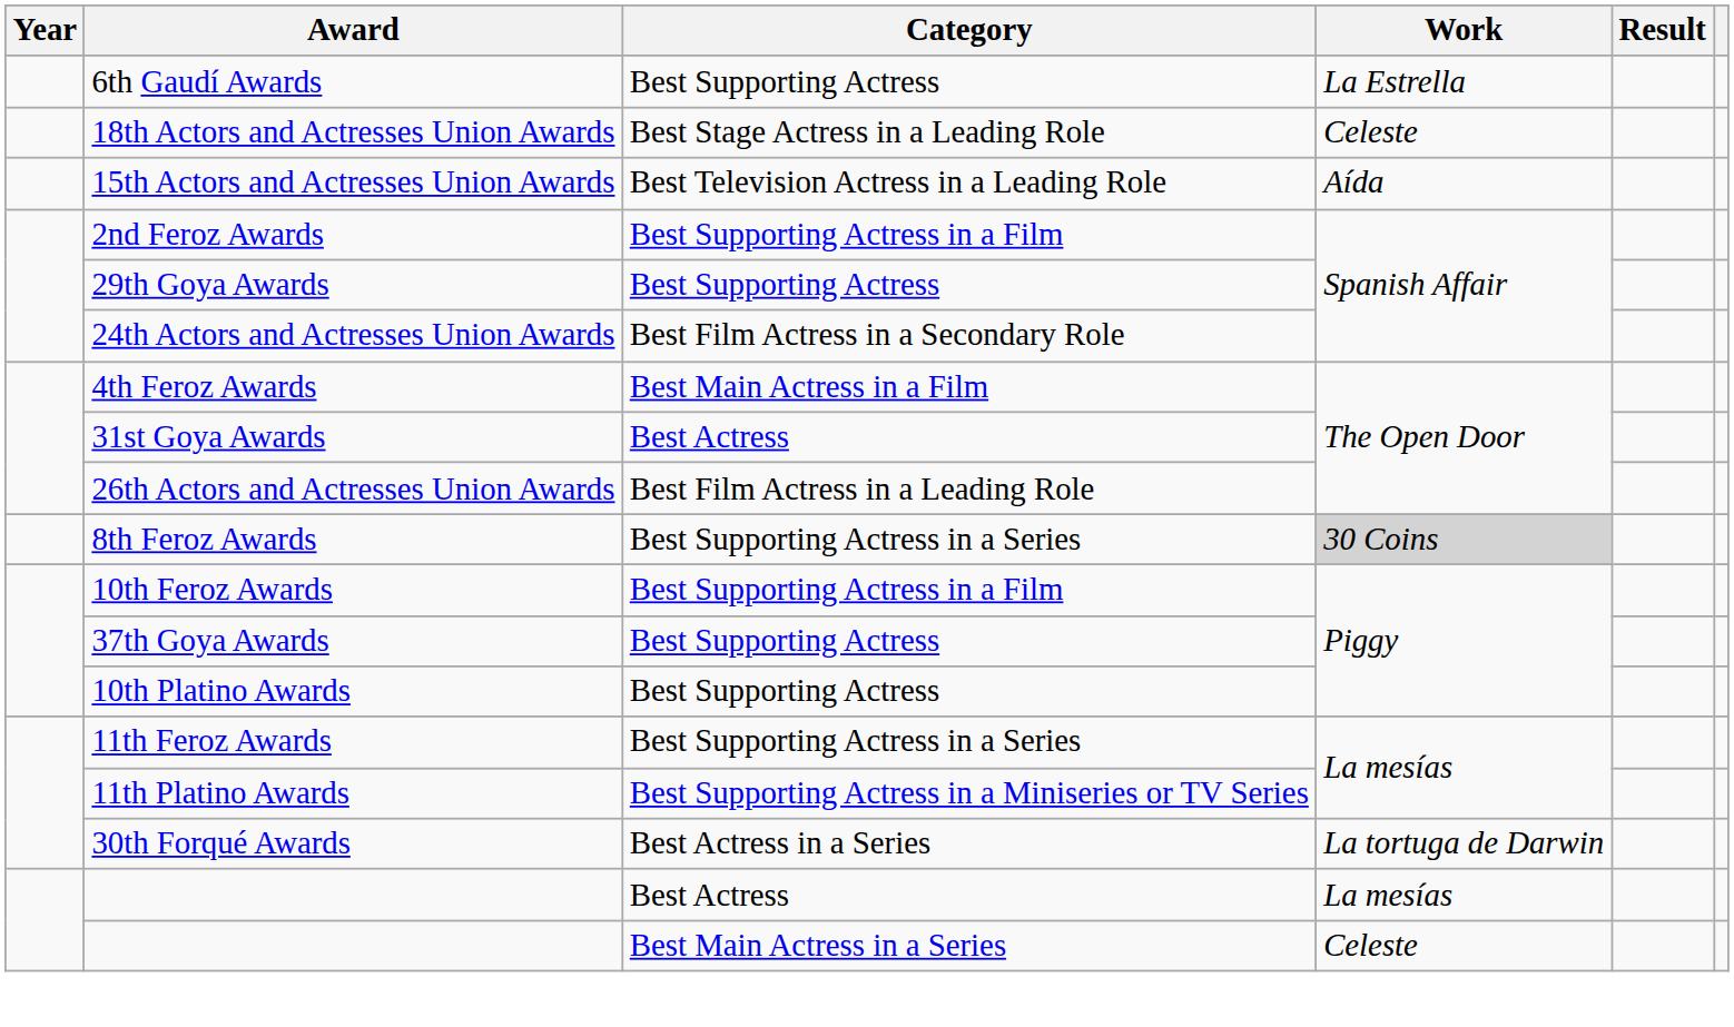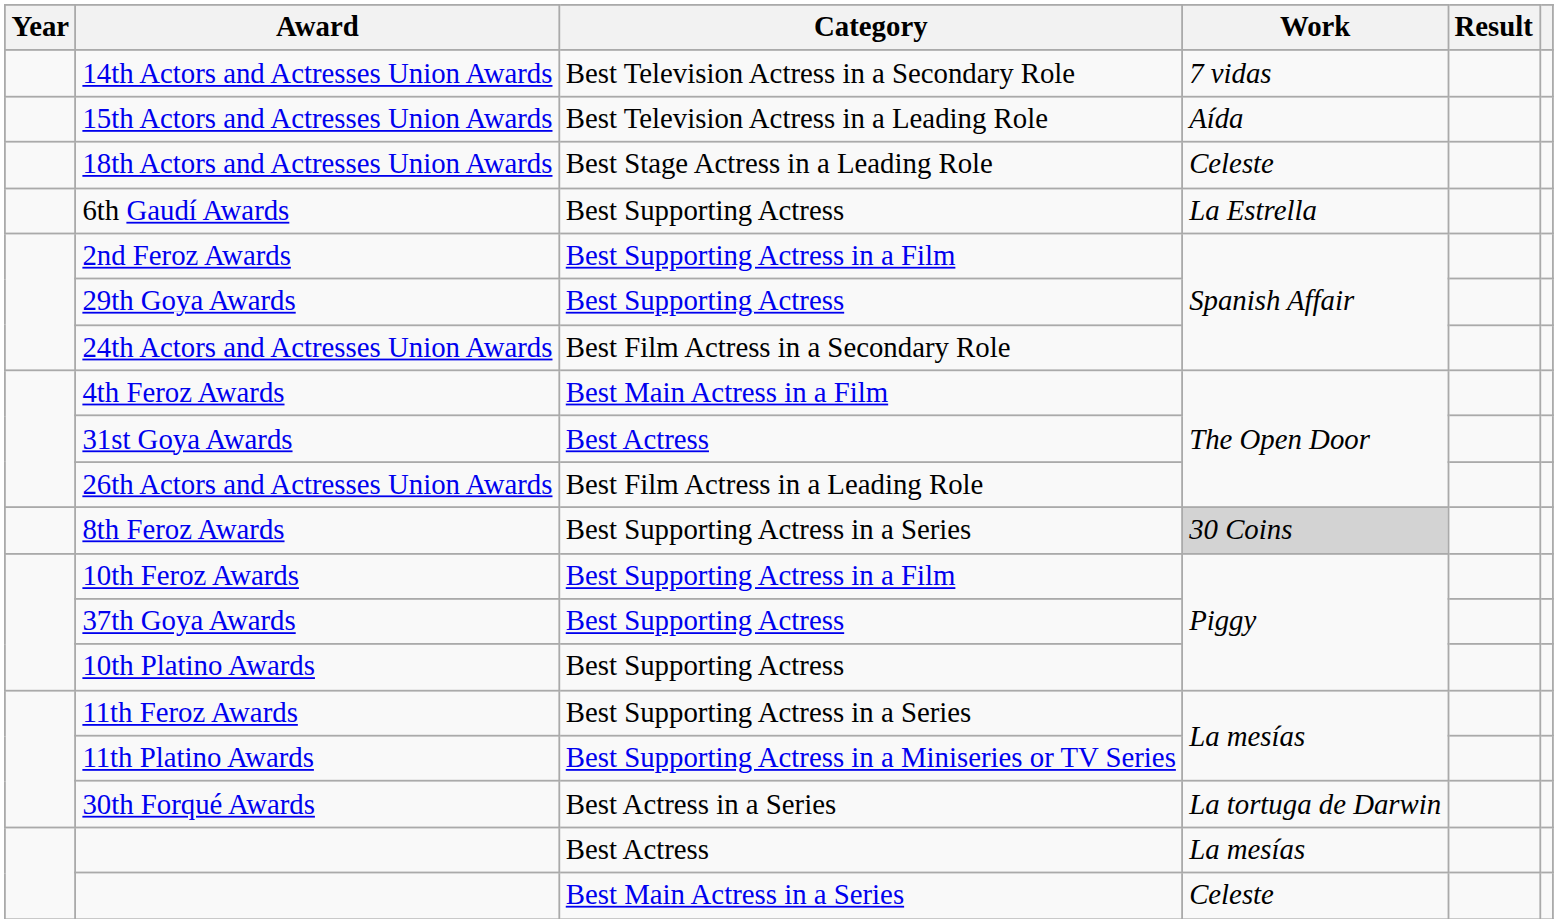+ row: 14th Actors and Actresses Union Awards | Best Television Actress in a Secondary Role | 7 vidas
rows swapped: 15th Actors and Actresses Union Awards <-> 6th Gaudí Awards
